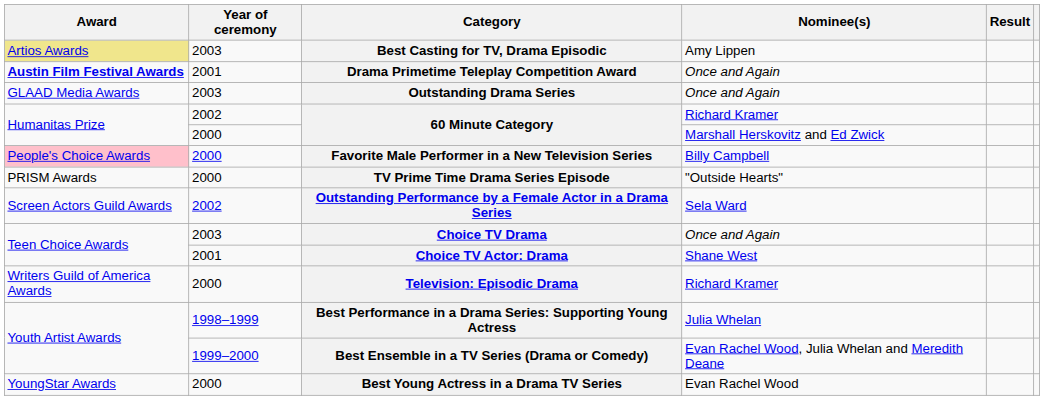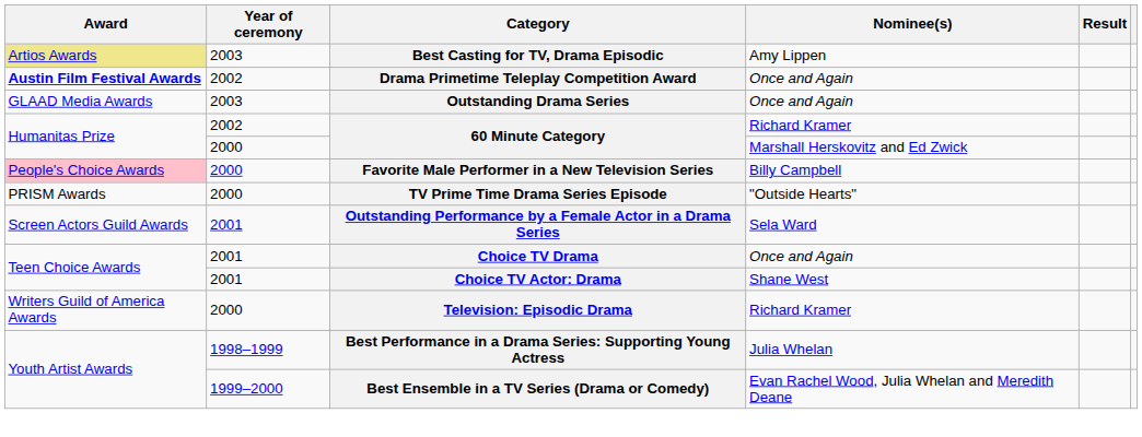Drama Primetime Teleplay Competition Award | Year of ceremony: 2001 -> 2002
Outstanding Performance by a Female Actor in a Drama Series | Year of ceremony: 2002 -> 2001
Choice TV Drama | Year of ceremony: 2003 -> 2001
- row: YoungStar Awards | 2000 | Best Young Actress in a Drama TV Series | Evan Rachel Wood
